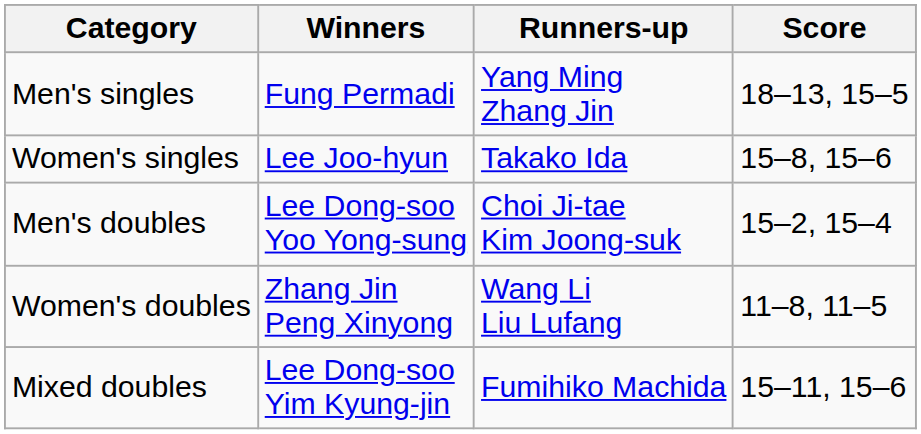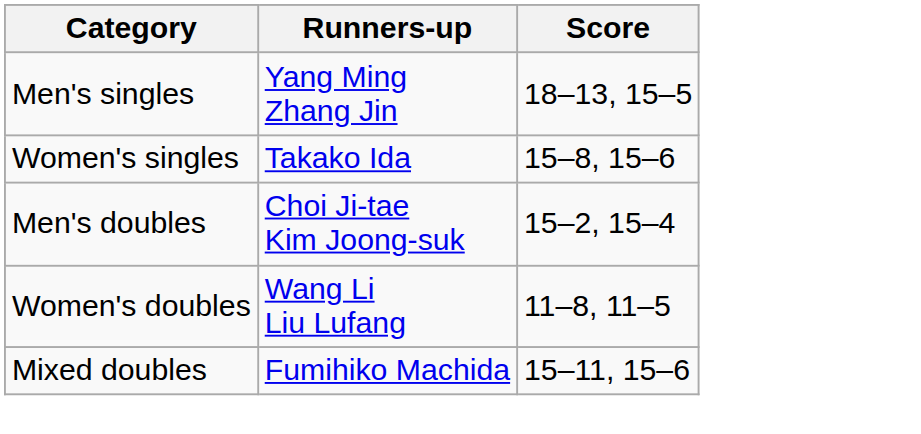- column: Winners | Fung Permadi | Lee Joo-hyun | Lee Dong-soo Yoo Yong-sung | Zhang Jin Peng Xinyong | Lee Dong-soo Yim Kyung-jin
